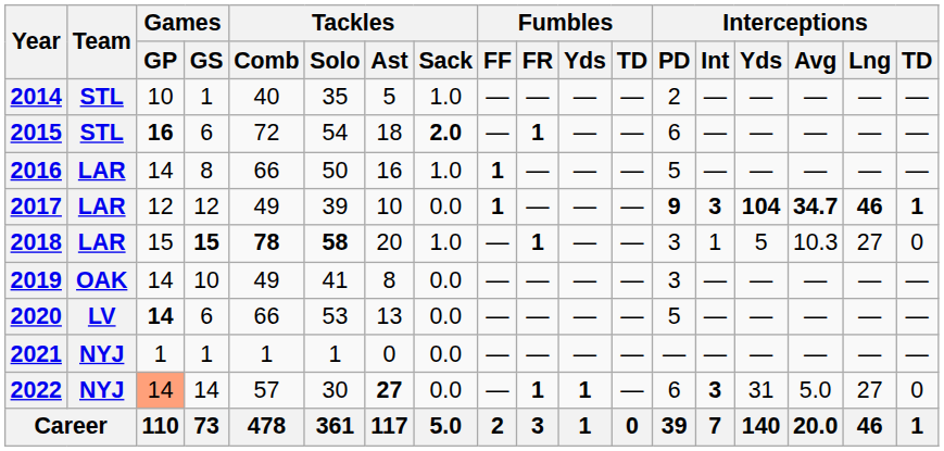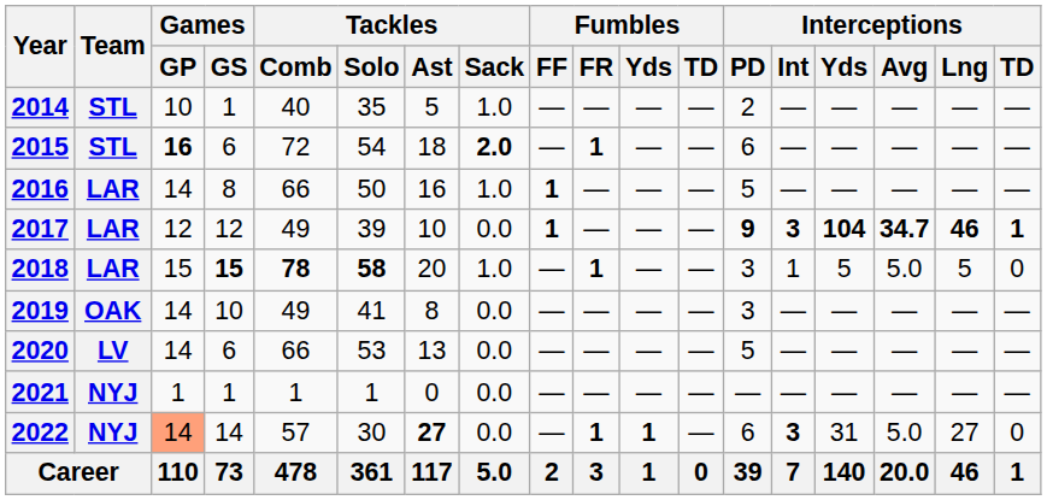2018 | Interceptions / Avg: 10.3 -> 5.0
2018 | Interceptions / Lng: 27 -> 5
2020 | Games / GP: bold -> normal
